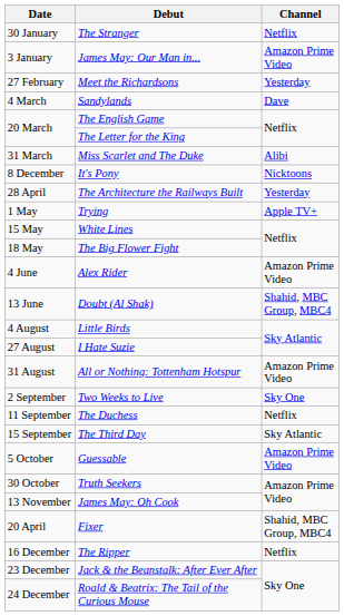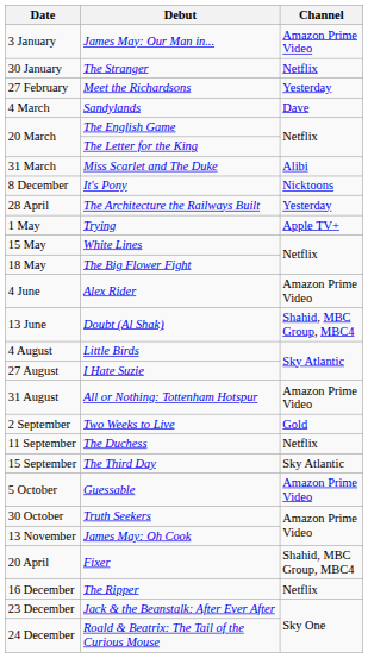rows swapped: James May: Our Man in... <-> The Stranger
Two Weeks to Live | Channel: Sky One -> Gold
